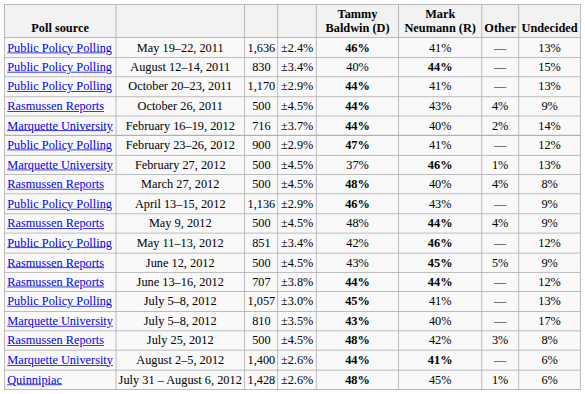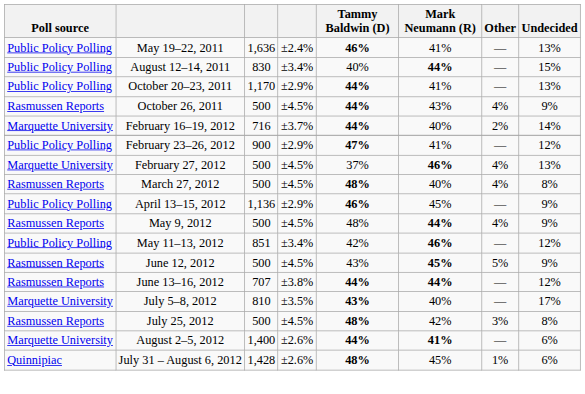February 27, 2012 | Other: 1% -> 4%
April 13–15, 2012 | Mark Neumann (R): 43% -> 45%
- row: Public Policy Polling | July 5–8, 2012 | 1,057 | ±3.0% | 45% | 41% | — | 13%
